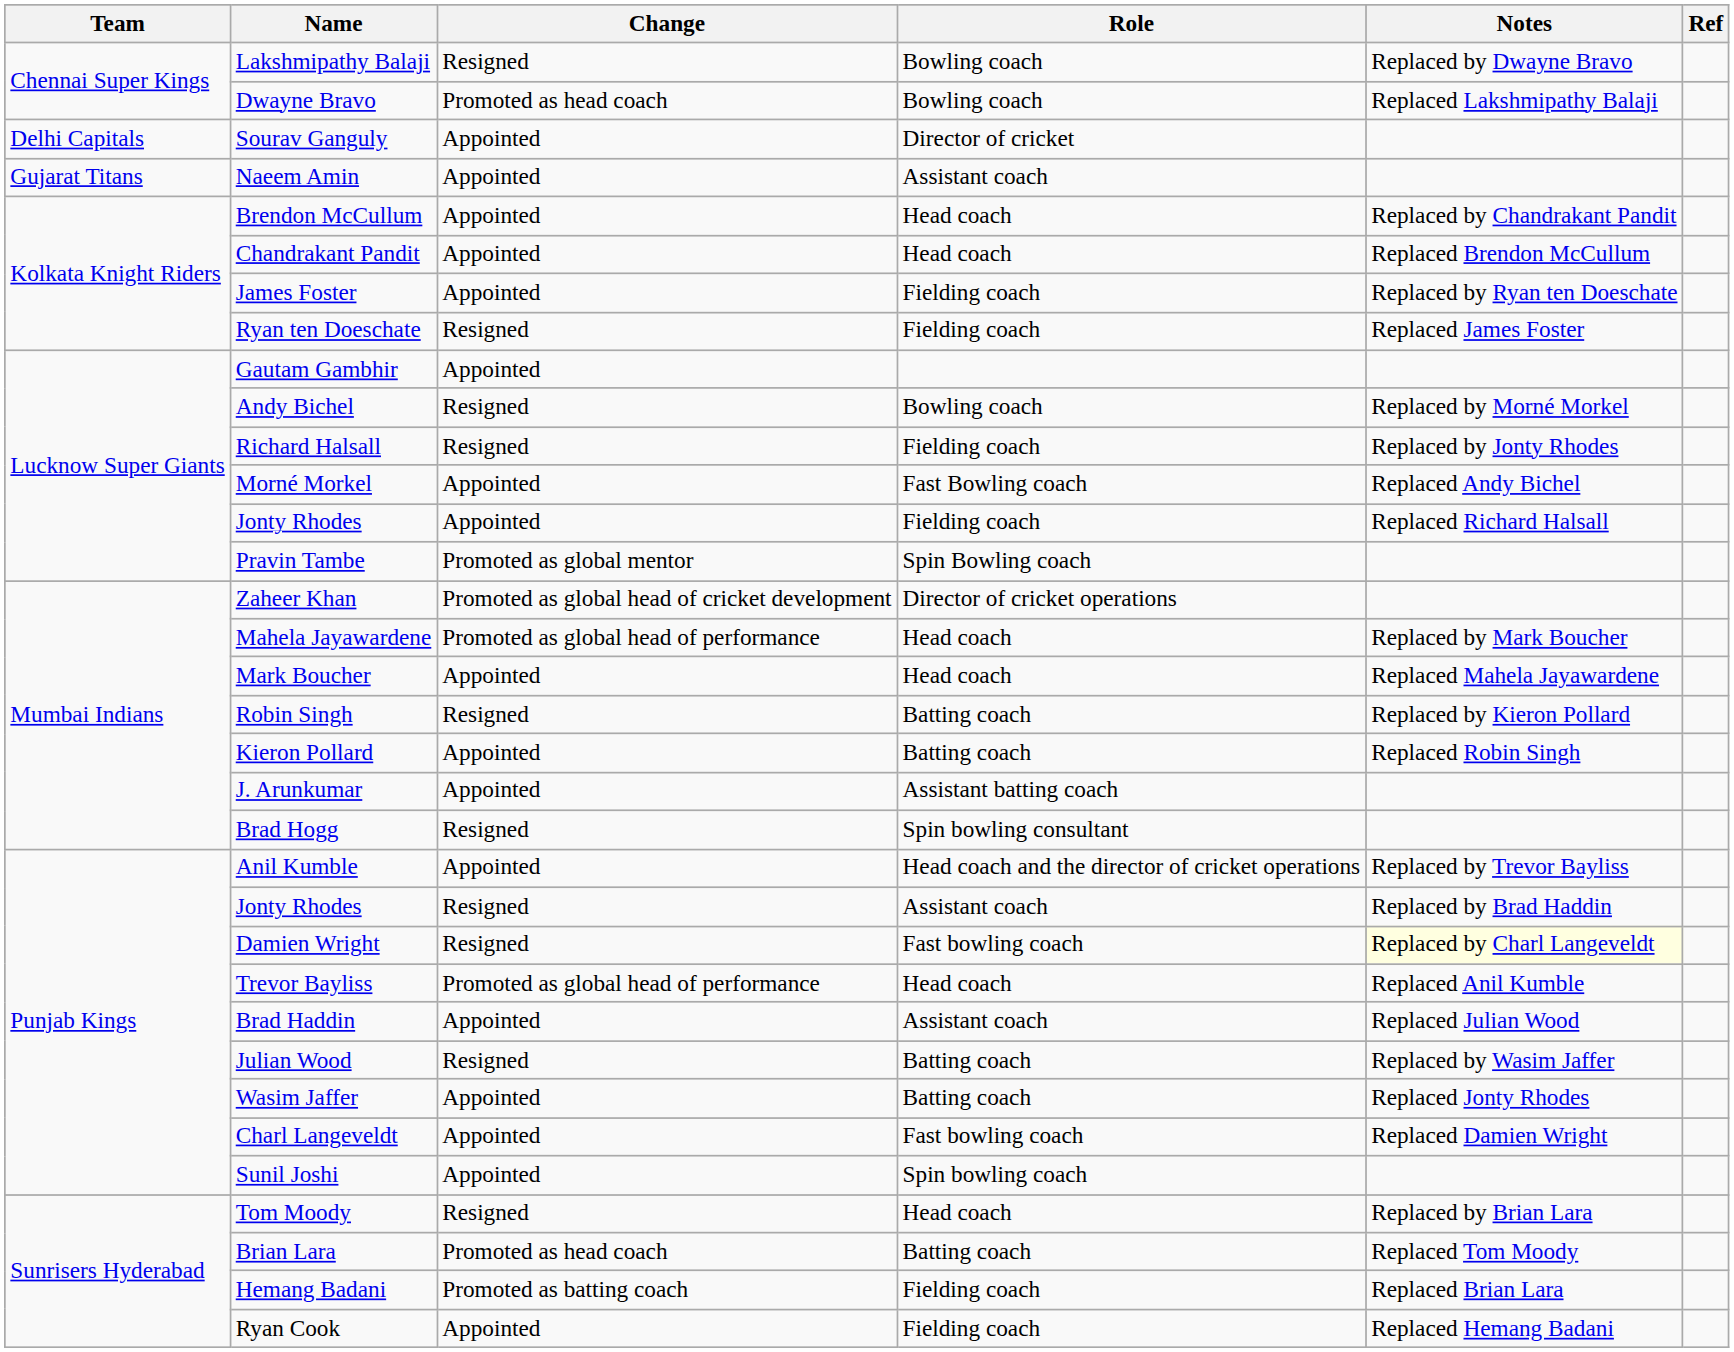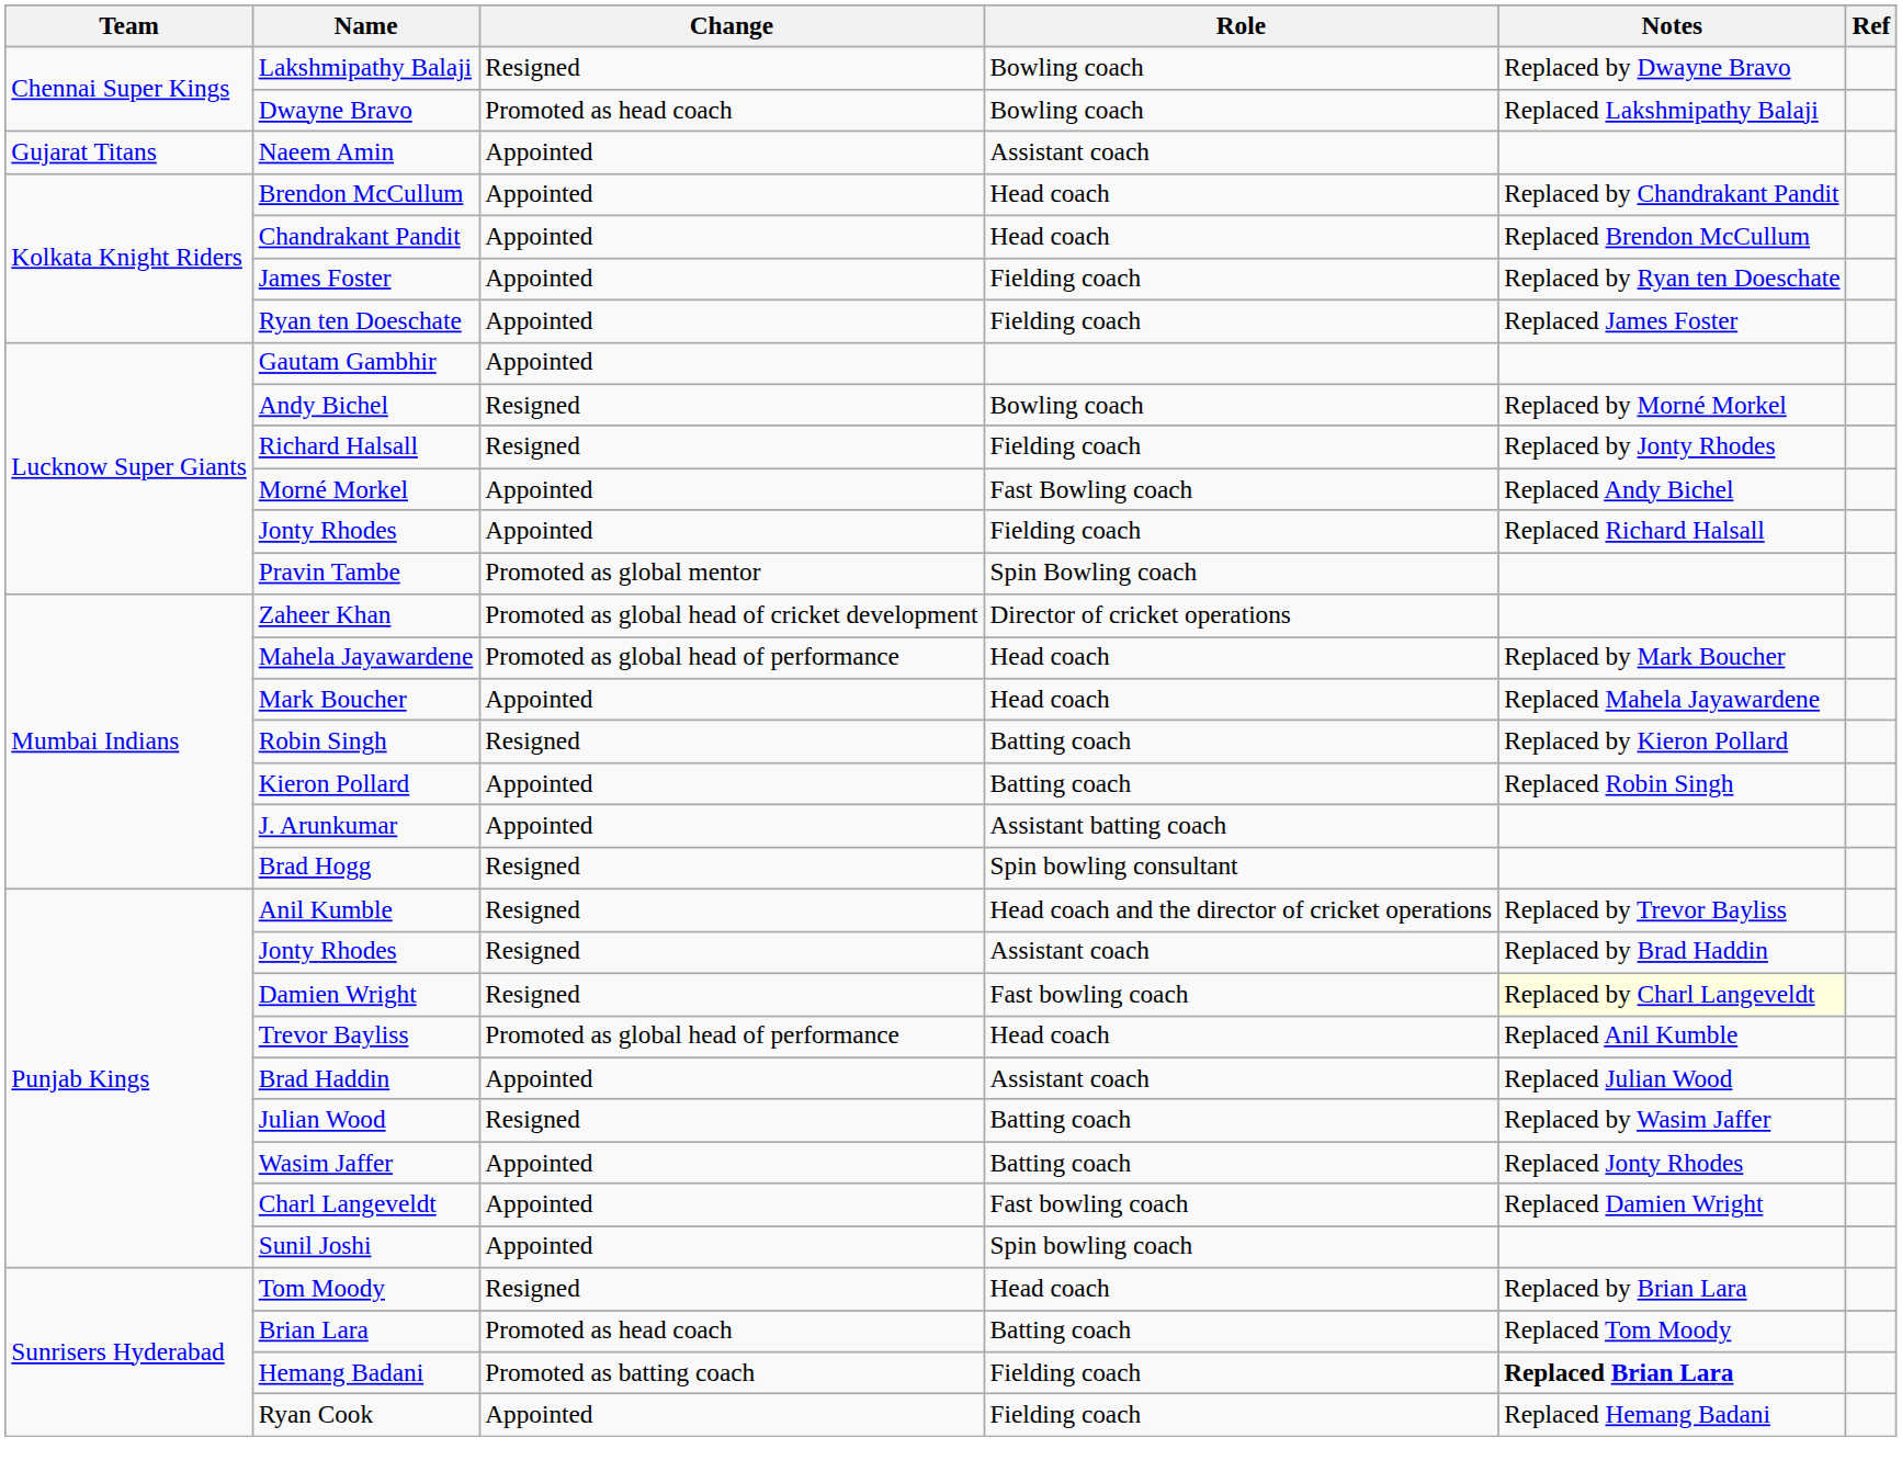- row: Delhi Capitals | Sourav Ganguly | Appointed | Director of cricket
Ryan ten Doeschate | Change: Resigned -> Appointed
Anil Kumble | Change: Appointed -> Resigned
Hemang Badani | Notes: normal -> bold
